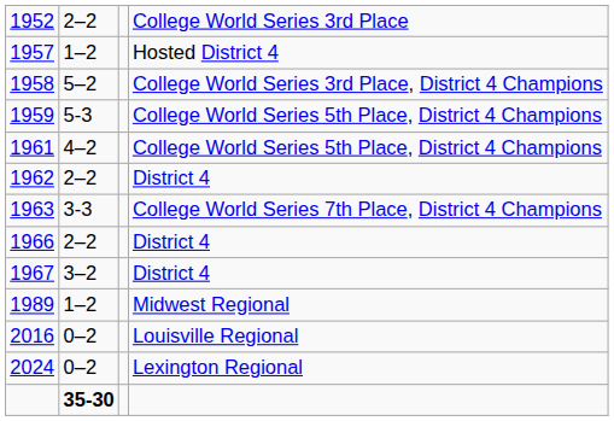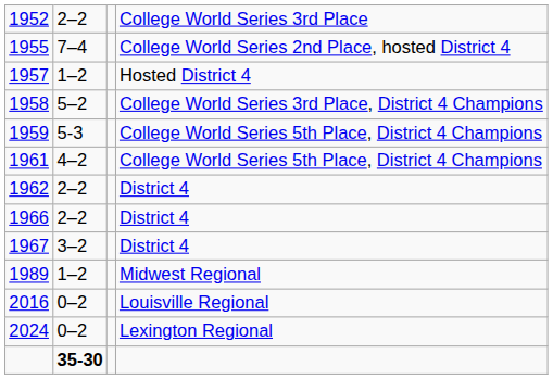+ row: 1955 | 7–4 | College World Series 2nd Place, hosted District 4
- row: 1963 | 3-3 | College World Series 7th Place, District 4 Champions
